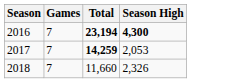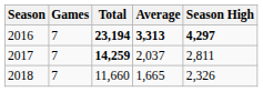+ column: Average | 3,313 | 2,037 | 1,665
2016 | Season High: 4,300 -> 4,297
2017 | Season High: 2,053 -> 2,811
